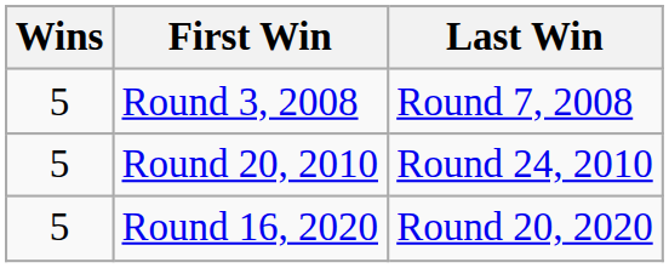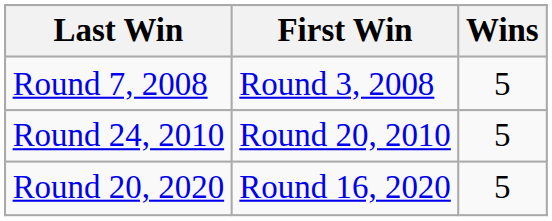columns swapped: Wins <-> Last Win
